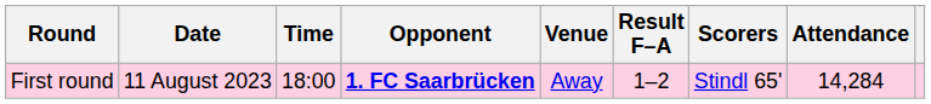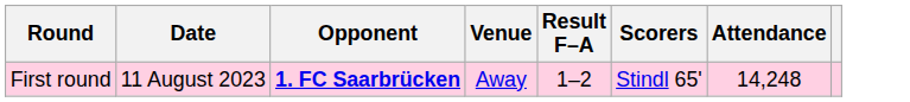- column: Time | 18:00
First round | Attendance: 14,284 -> 14,248
